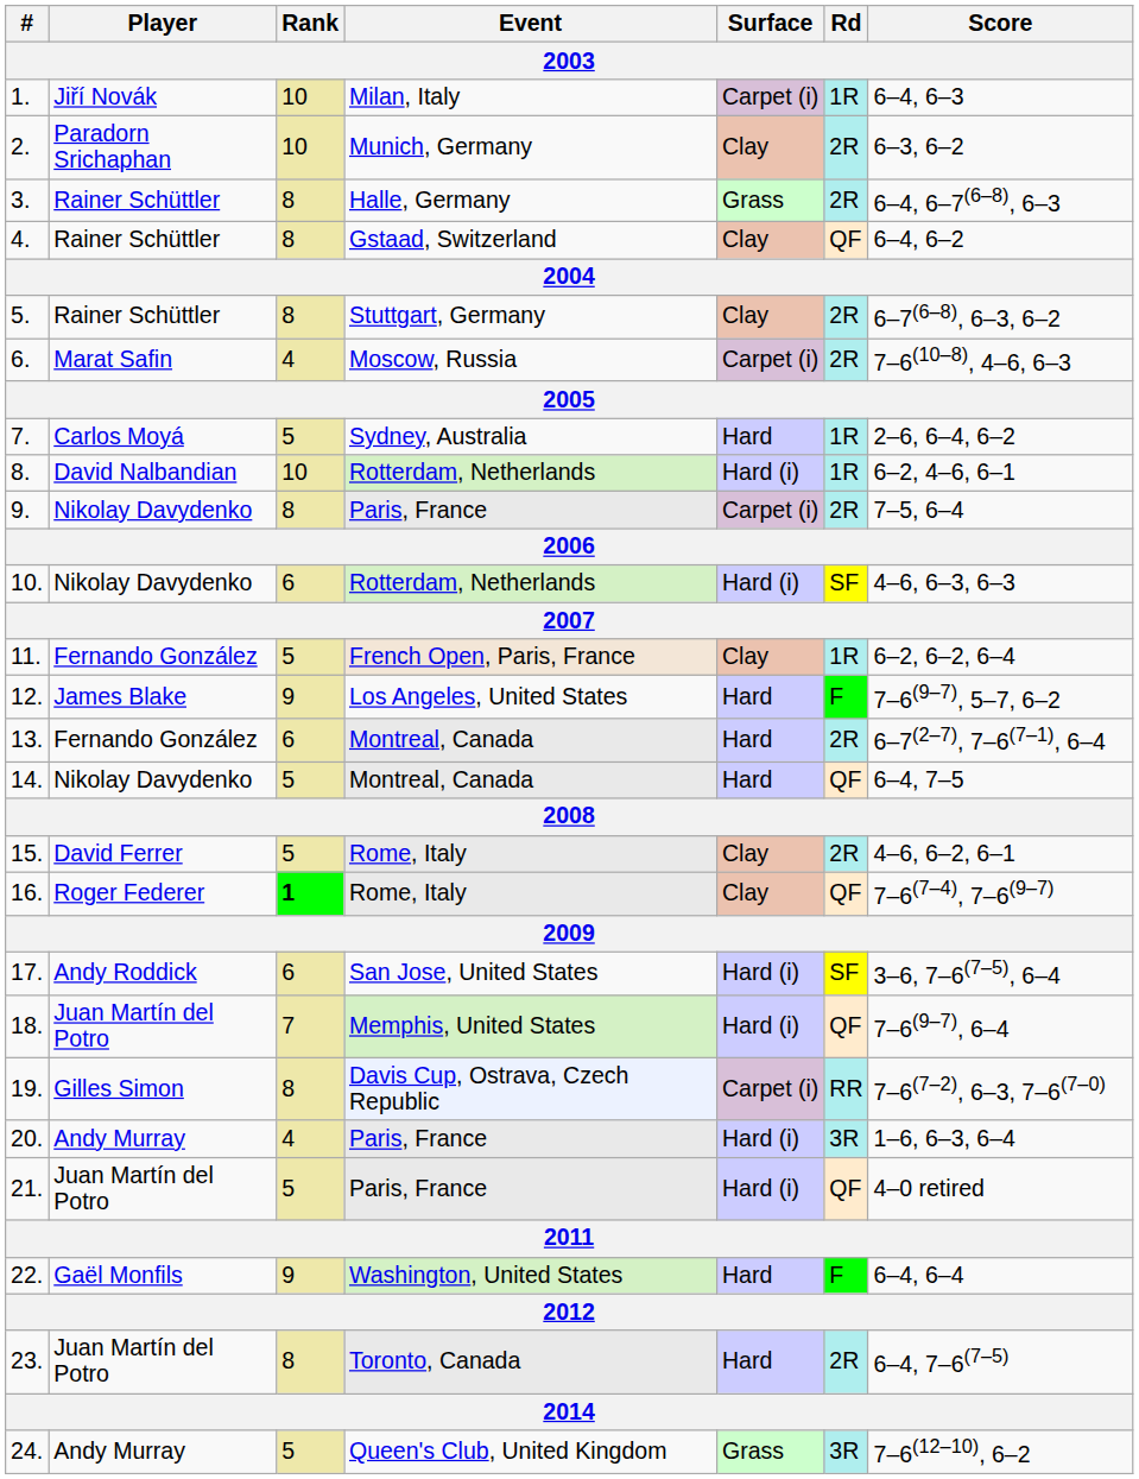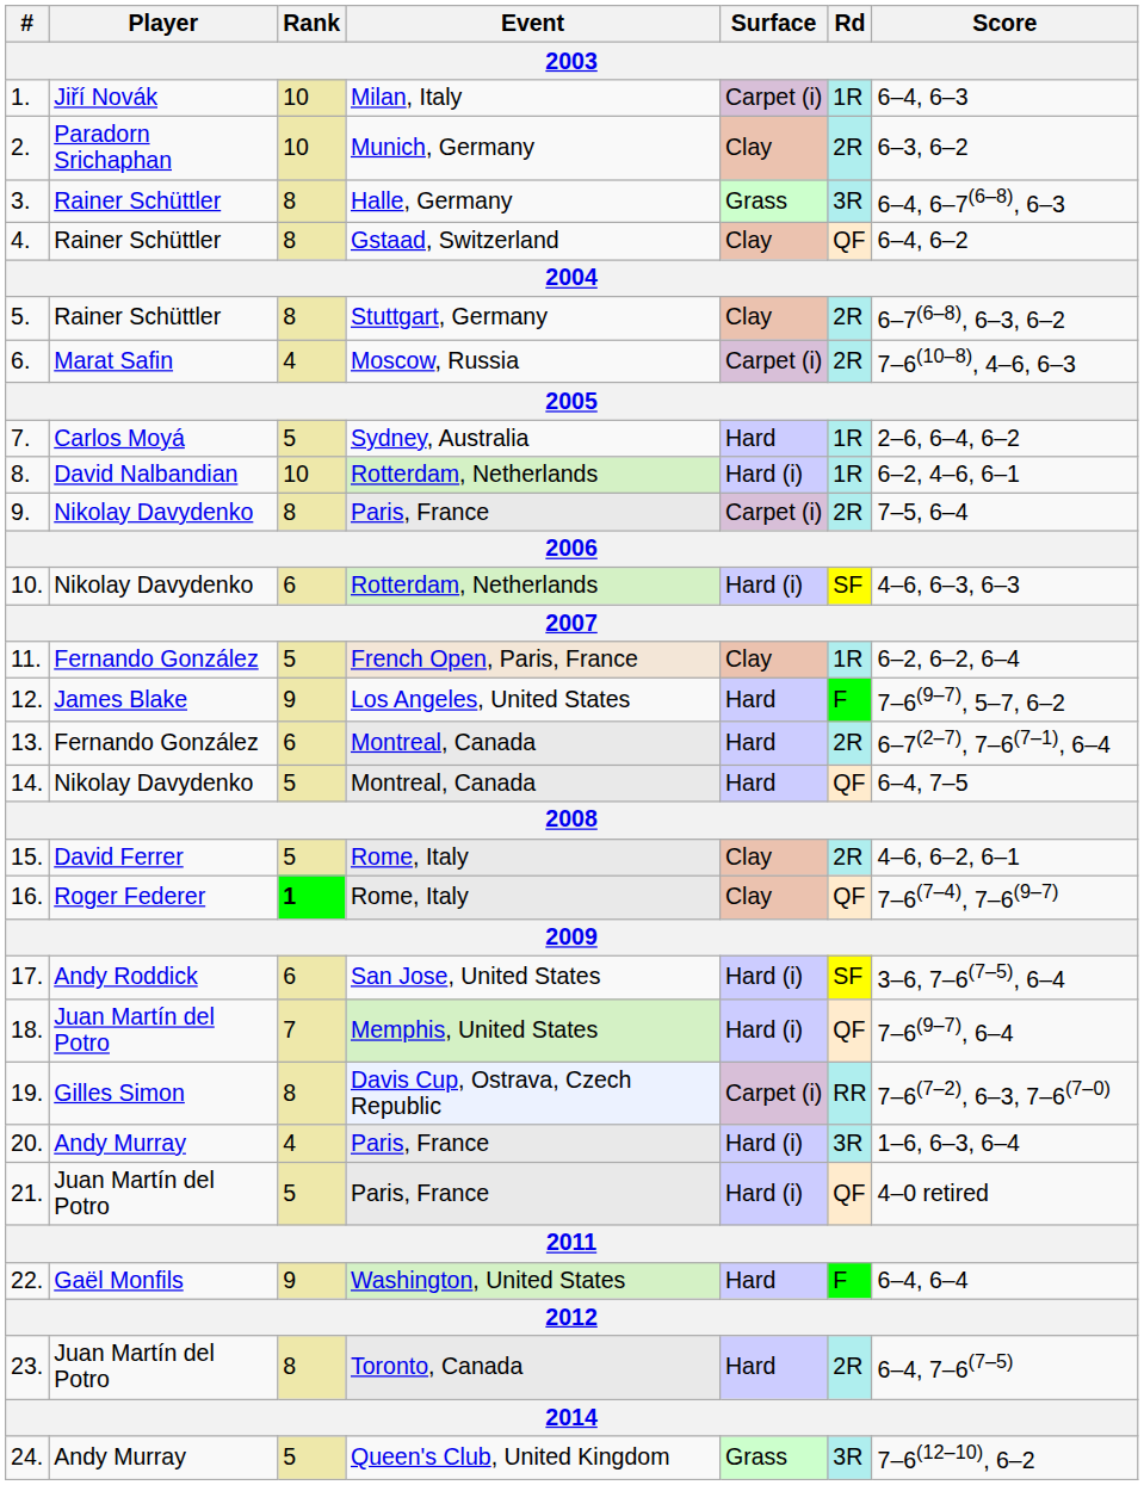3. | Rd: 2R -> 3R
